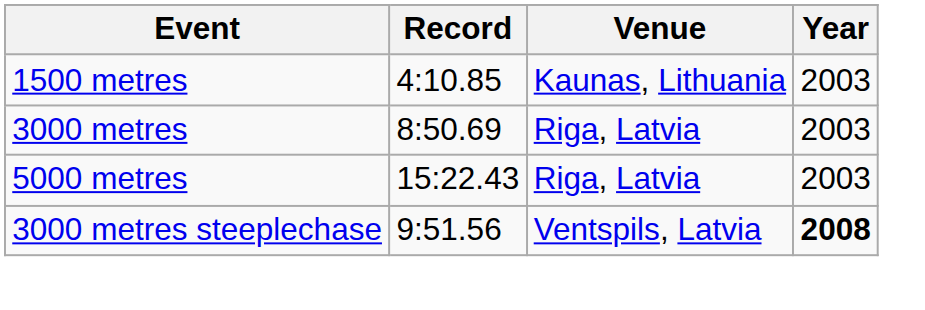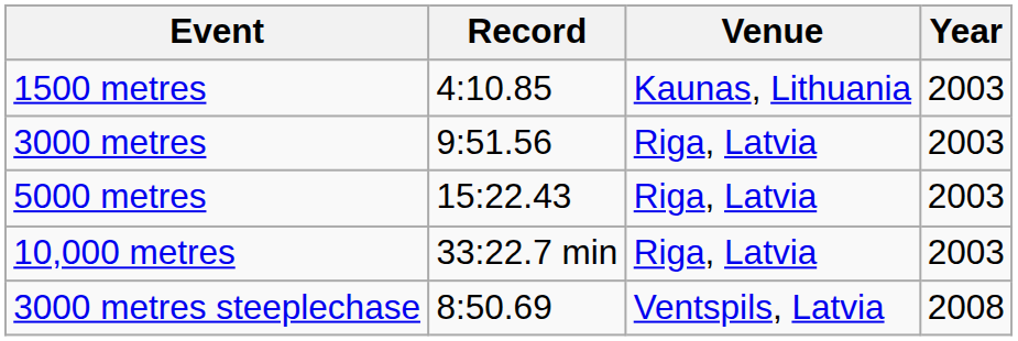3000 metres | Record: 8:50.69 -> 9:51.56
+ row: 10,000 metres | 33:22.7 min | Riga, Latvia | 2003
3000 metres steeplechase | Record: 9:51.56 -> 8:50.69
3000 metres steeplechase | Year: bold -> normal
